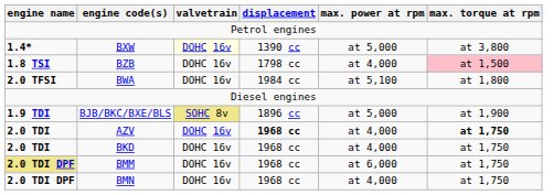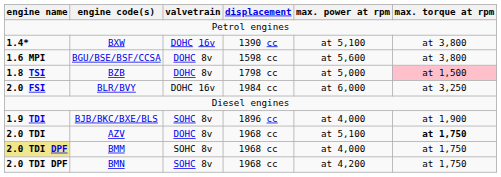BXW | valvetrain: lightyellow background -> no background
BXW | max. power at rpm: at 5,000 -> at 5,100
+ row: 1.6 MPI | BGU/BSE/BSF/CCSA | DOHC 8v | 1598 cc | at 5,600 | at 3,800
BZB | valvetrain: DOHC 16v -> DOHC 8v
BZB | max. power at rpm: at 4,000 -> at 5,000
+ row: 2.0 FSI | BLR/BVY | DOHC 16v | 1984 cc | at 6,000 | at 3,250
- row: 2.0 TFSI | BWA | DOHC 16v | 1984 cc | at 5,100 | at 1,800
BJB/BKC/BXE/BLS | valvetrain: khaki background -> no background
BJB/BKC/BXE/BLS | max. power at rpm: at 5,000 -> at 4,000
AZV | valvetrain: DOHC 16v -> DOHC 8v
AZV | displacement: bold -> normal
AZV | max. power at rpm: at 4,000 -> at 5,100
- row: 2.0 TDI | BKD | DOHC 16v | 1968 cc | at 4,000 | at 1,750
BMM | valvetrain: DOHC 16v -> SOHC 8v
BMM | max. power at rpm: at 6,000 -> at 4,000
BMN | valvetrain: DOHC 16v -> SOHC 8v
BMN | max. power at rpm: at 4,000 -> at 4,200
